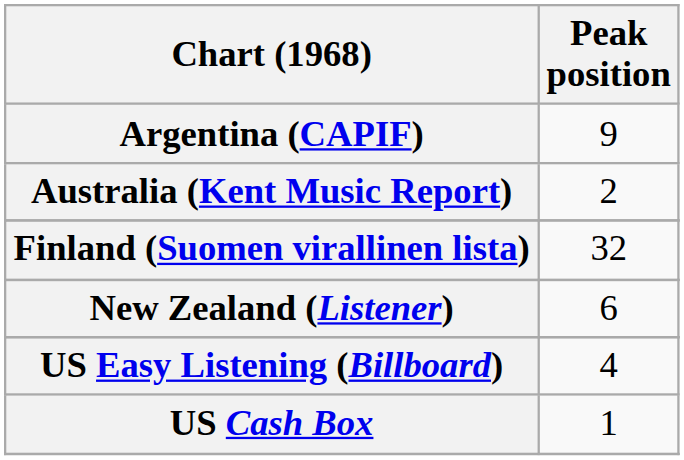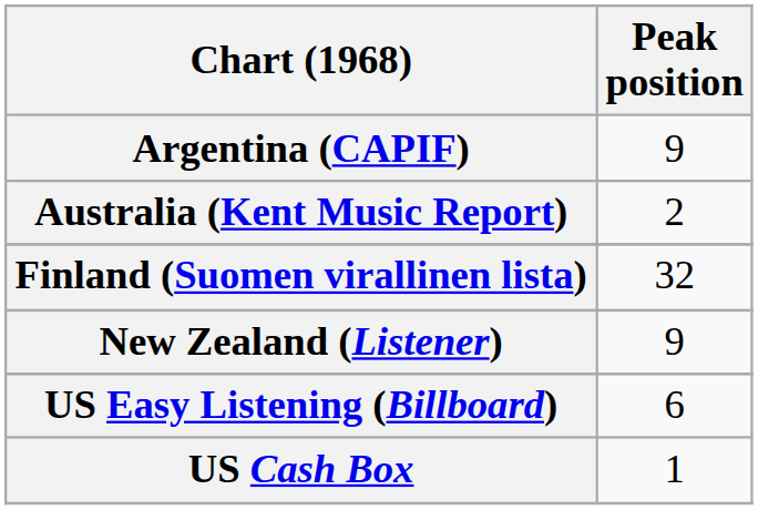New Zealand (Listener) | Peak position: 6 -> 9
US Easy Listening (Billboard) | Peak position: 4 -> 6
